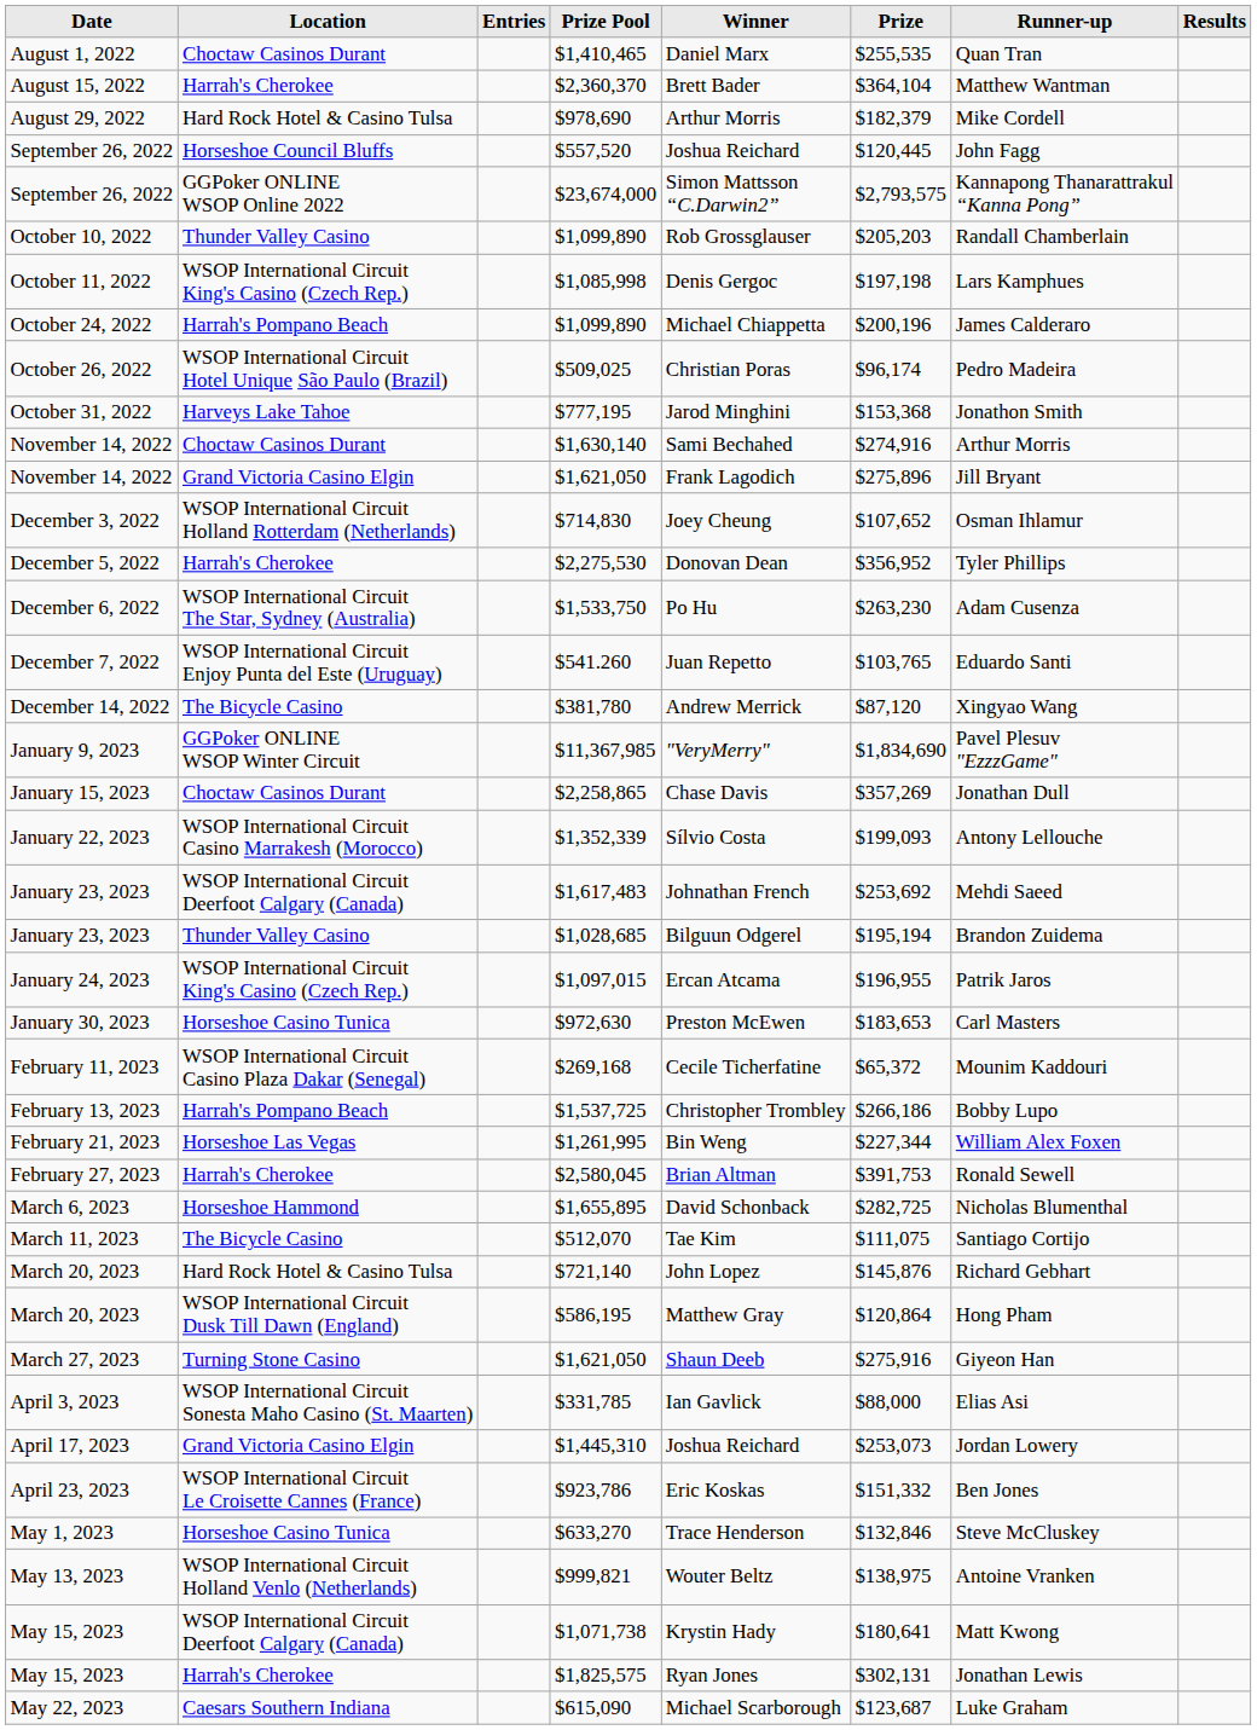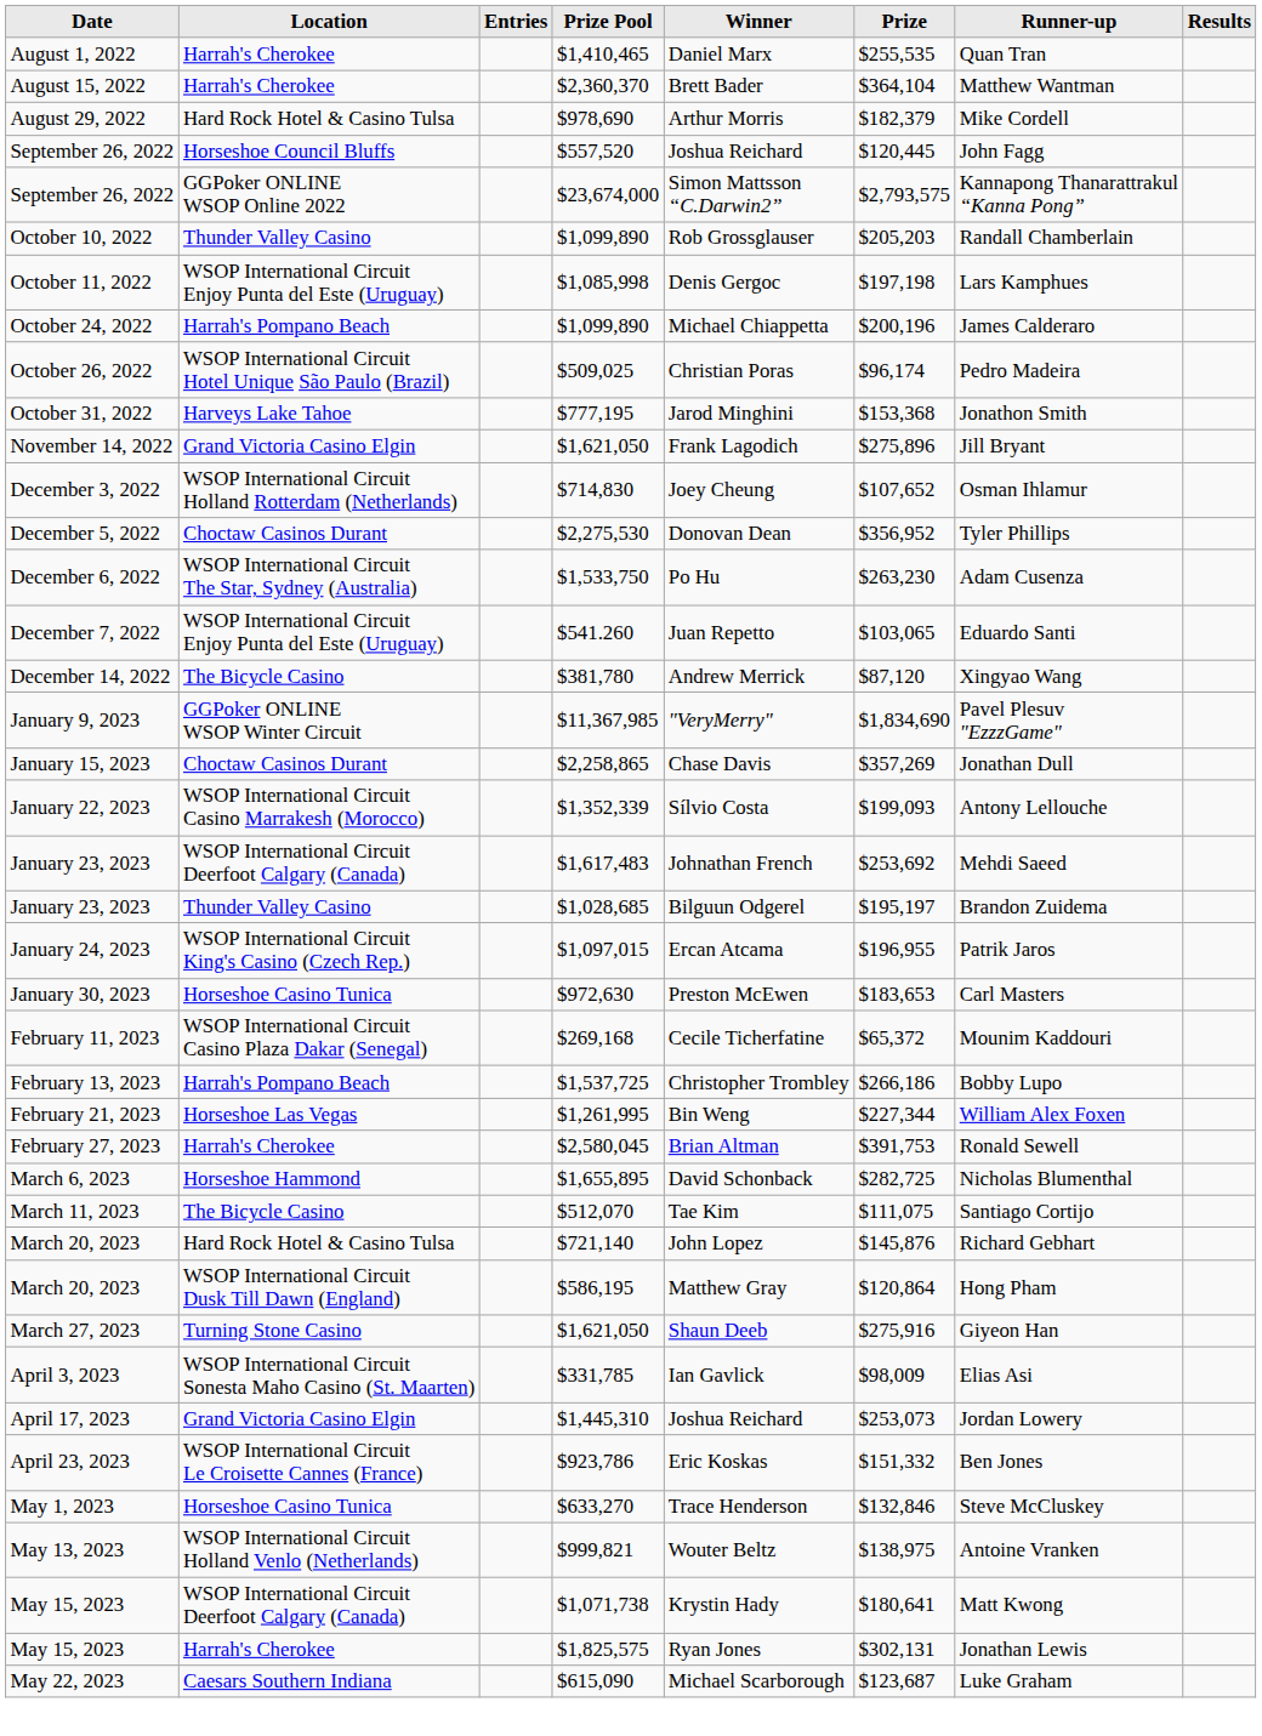$1,410,465 | Location: Choctaw Casinos Durant -> Harrah's Cherokee
$1,085,998 | Location: WSOP International Circuit King's Casino (Czech Rep.) -> WSOP International Circuit Enjoy Punta del Este (Uruguay)
- row: November 14, 2022 | Choctaw Casinos Durant | $1,630,140 | Sami Bechahed | $274,916 | Arthur Morris
$2,275,530 | Location: Harrah's Cherokee -> Choctaw Casinos Durant
$541.260 | Prize: $103,765 -> $103,065
$1,028,685 | Prize: $195,194 -> $195,197
$331,785 | Prize: $88,000 -> $98,009
